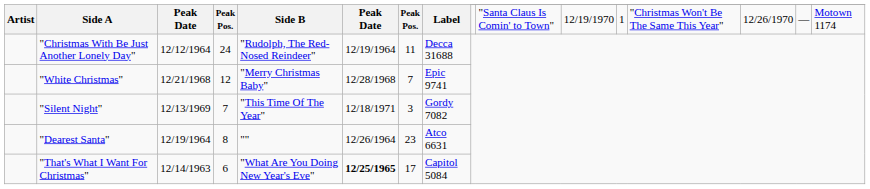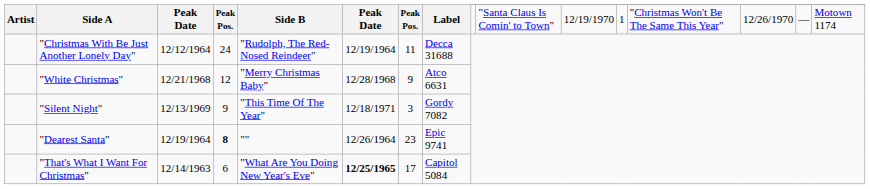"White Christmas" | column 7: 7 -> 9
"White Christmas" | Label: Epic 9741 -> Atco 6631
"Silent Night" | column 4: 7 -> 9
"Dearest Santa" | column 4: normal -> bold
"Dearest Santa" | Label: Atco 6631 -> Epic 9741
